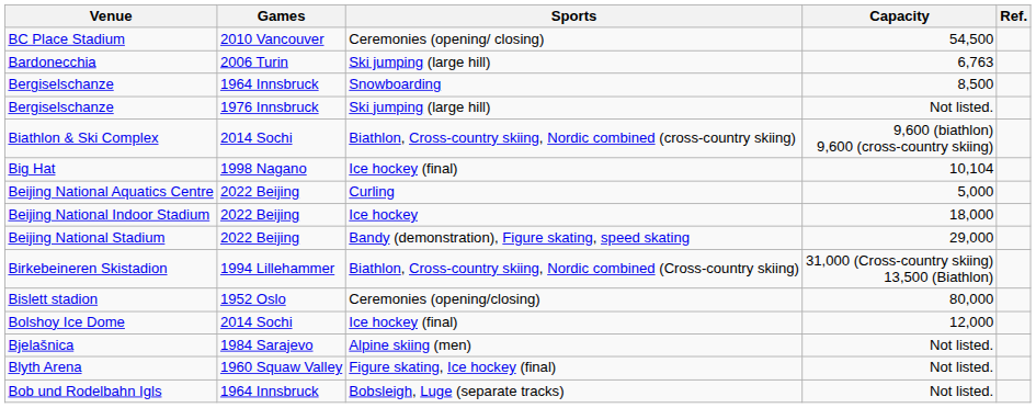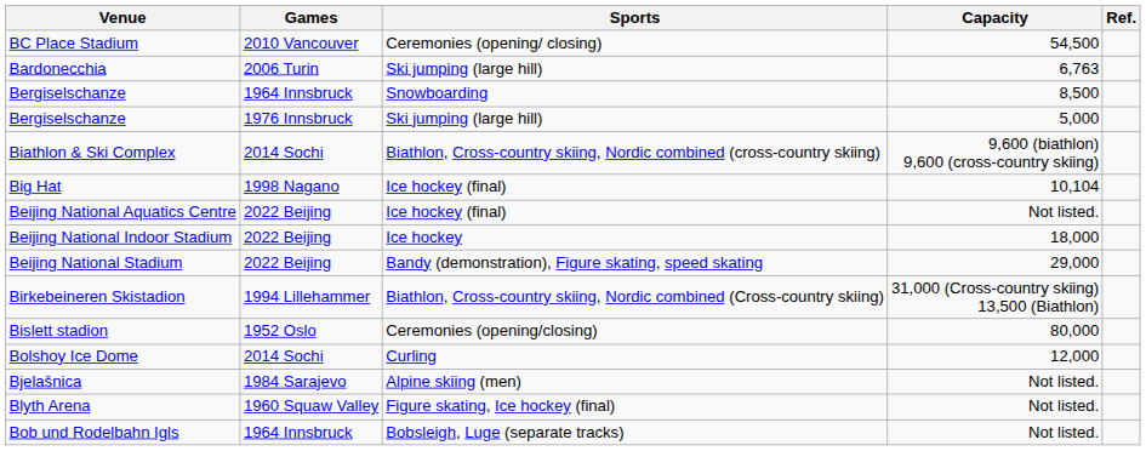Bergiselschanze / 1976 Innsbruck | Capacity: Not listed. -> 5,000
Beijing National Aquatics Centre | Sports: Curling -> Ice hockey (final)
Beijing National Aquatics Centre | Capacity: 5,000 -> Not listed.
Bolshoy Ice Dome | Sports: Ice hockey (final) -> Curling
